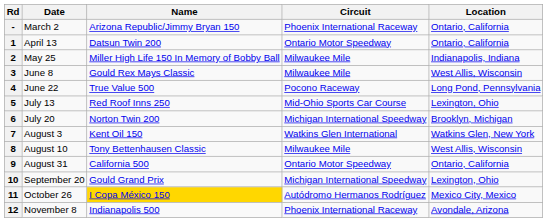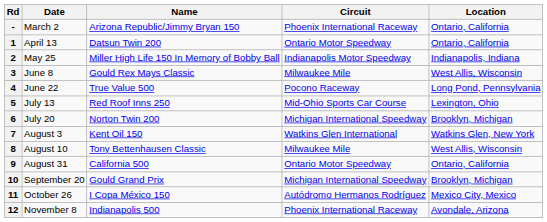2 | Circuit: Milwaukee Mile -> Indianapolis Motor Speedway
10 | Location: Lexington, Ohio -> Brooklyn, Michigan
11 | Name: gold background -> no background
